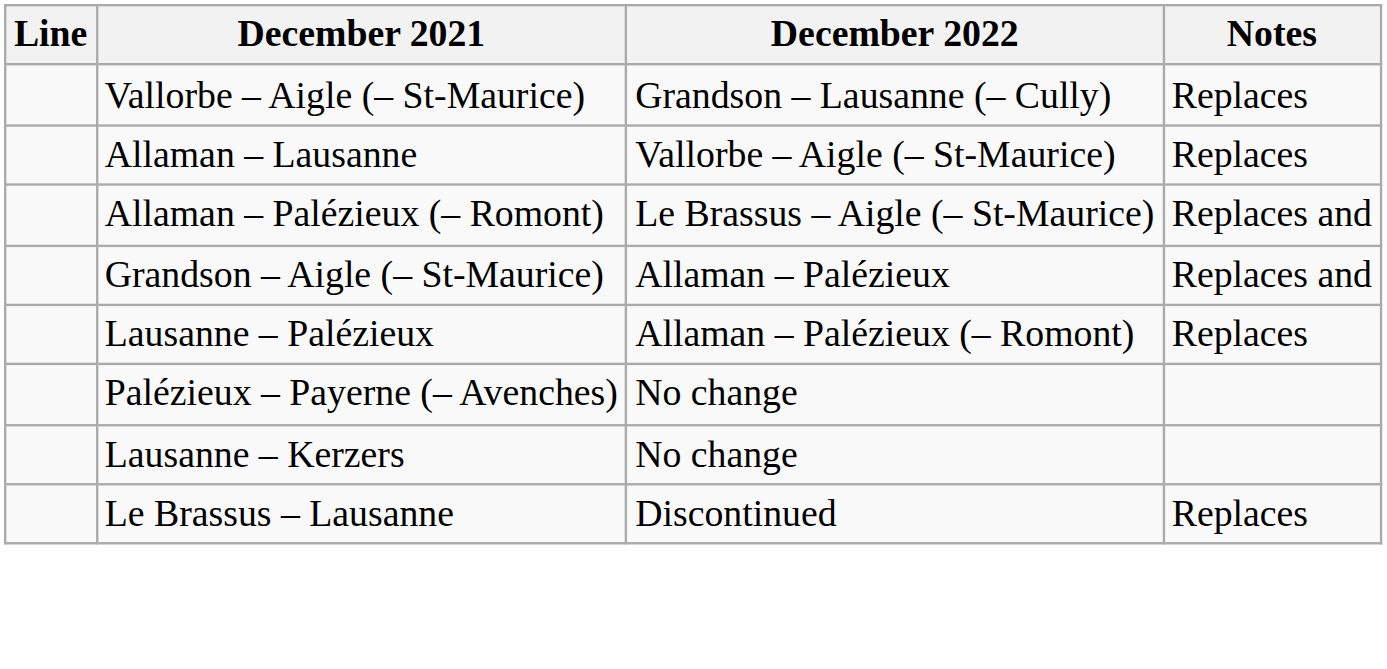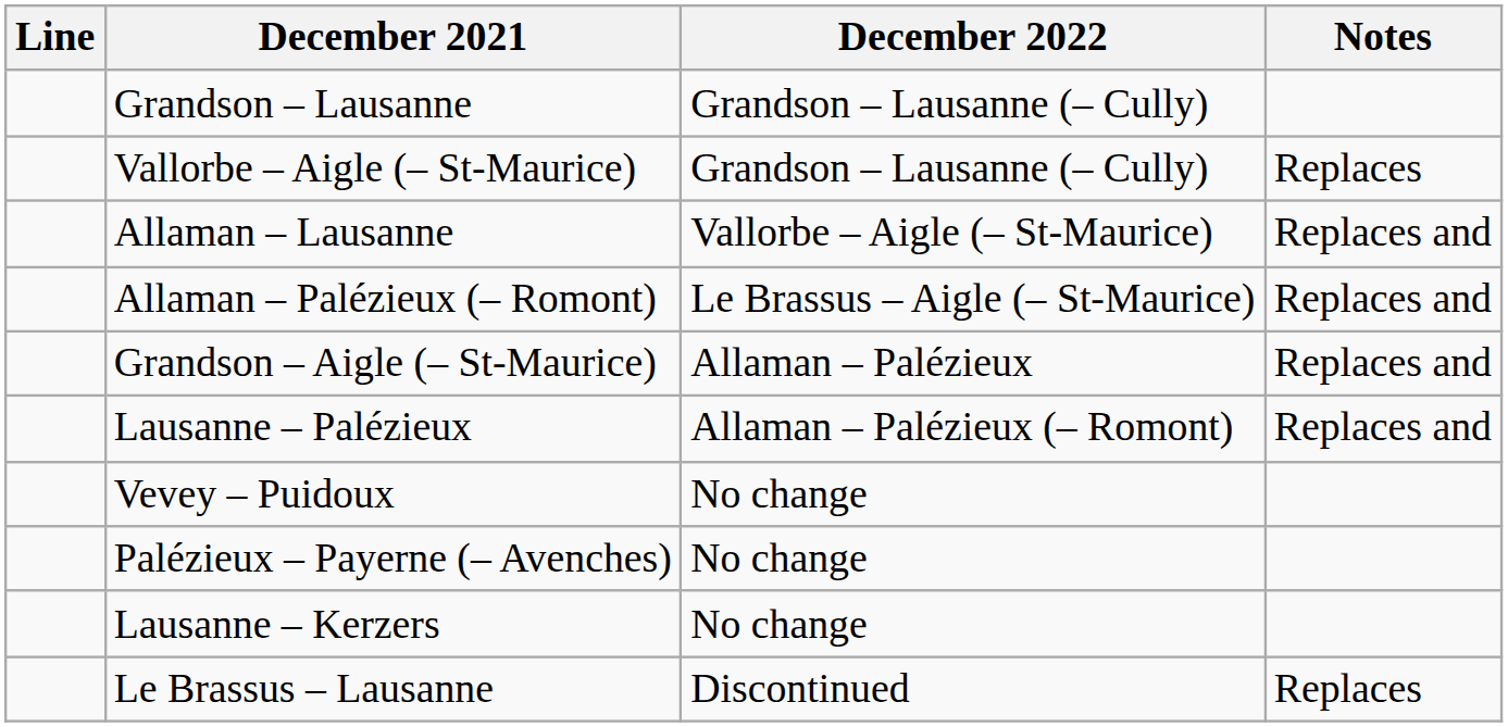+ row: Grandson – Lausanne | Grandson – Lausanne (– Cully)
Allaman – Lausanne | Notes: Replaces -> Replaces and
Lausanne – Palézieux | Notes: Replaces -> Replaces and
+ row: Vevey – Puidoux | No change
